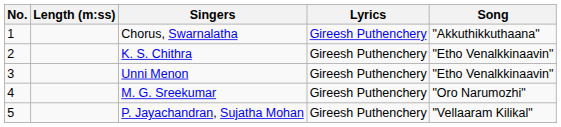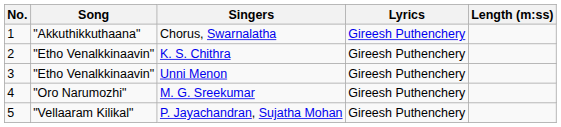columns swapped: Song <-> Length (m:ss)
